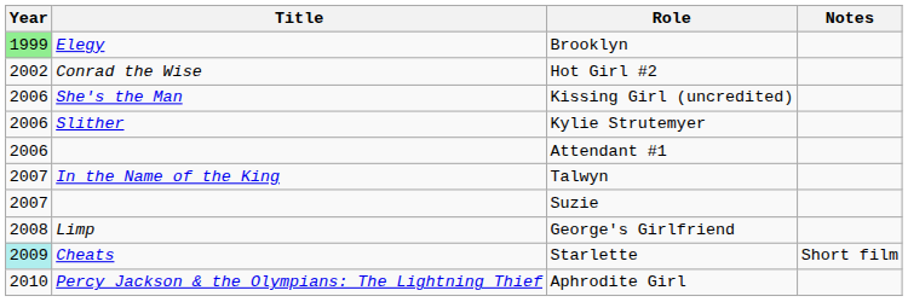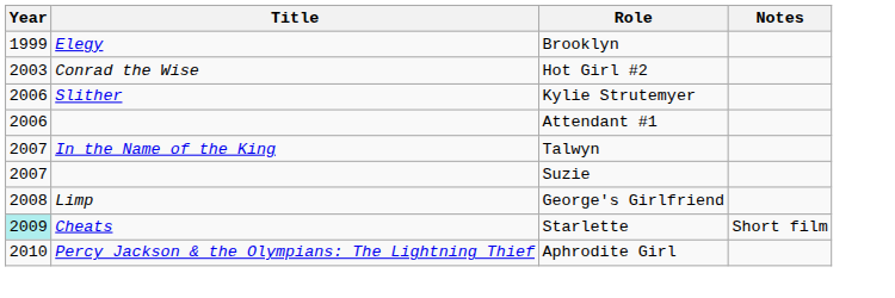Brooklyn | Year: lightgreen background -> no background
Hot Girl #2 | Year: 2002 -> 2003
- row: 2006 | She's the Man | Kissing Girl (uncredited)
